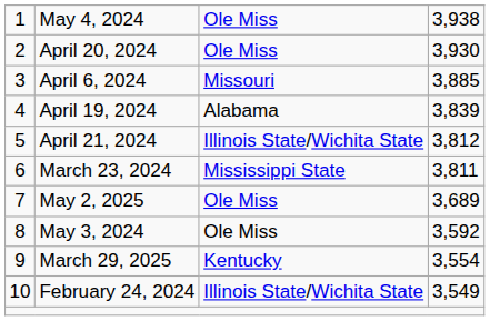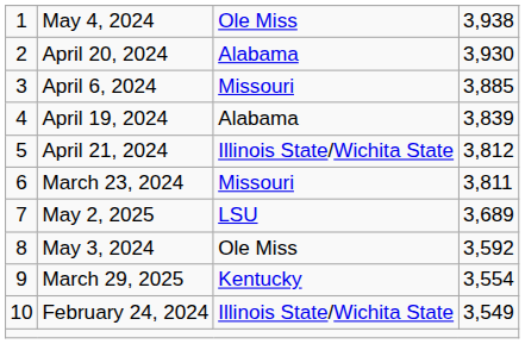April 20, 2024 | column 3: Ole Miss -> Alabama
March 23, 2024 | column 3: Mississippi State -> Missouri
May 2, 2025 | column 3: Ole Miss -> LSU
